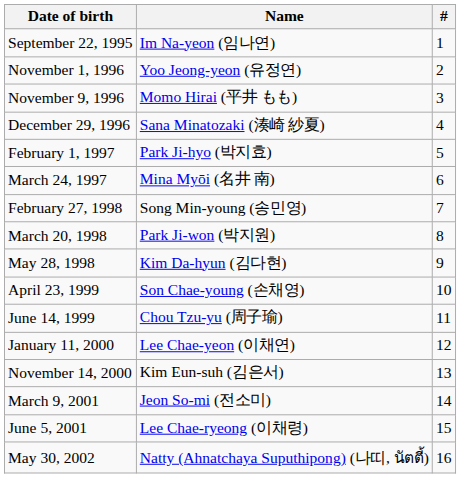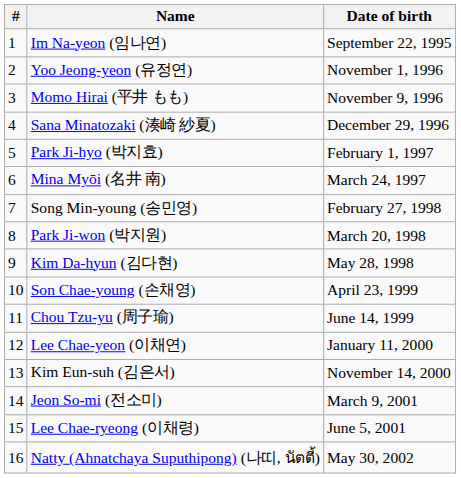columns swapped: # <-> Date of birth
